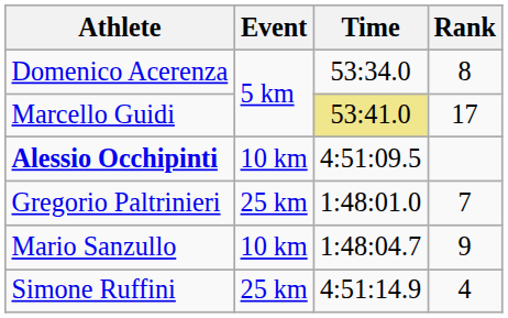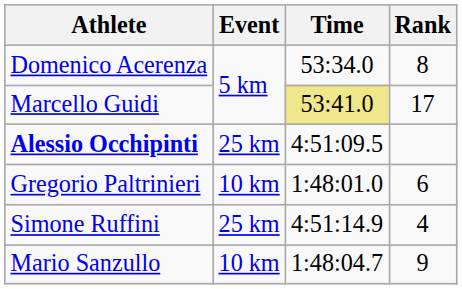Alessio Occhipinti | Event: 10 km -> 25 km
Gregorio Paltrinieri | Event: 25 km -> 10 km
Gregorio Paltrinieri | Rank: 7 -> 6
rows swapped: Simone Ruffini <-> Mario Sanzullo
